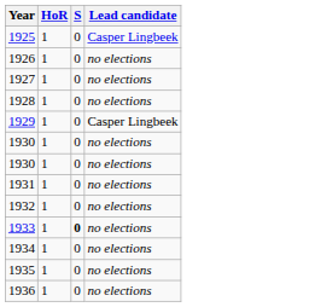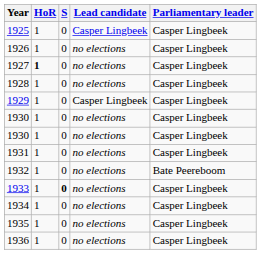+ column: Parliamentary leader | Casper Lingbeek | Casper Lingbeek | Casper Lingbeek | Casper Lingbeek | Casper Lingbeek | Casper Lingbeek | Casper Lingbeek | Casper Lingbeek | Bate Peereboom | Casper Lingbeek | Casper Lingbeek | Casper Lingbeek | Casper Lingbeek
1927 | HoR: normal -> bold
